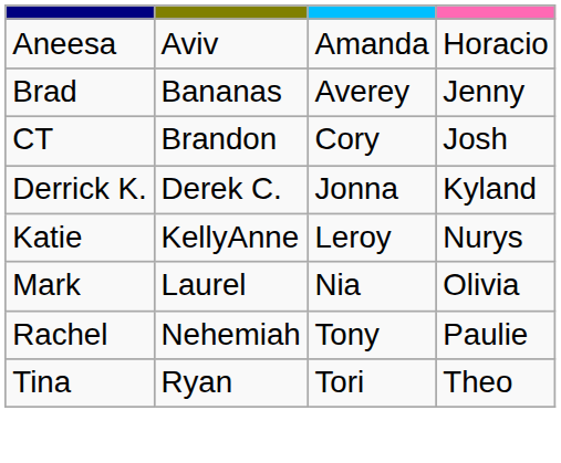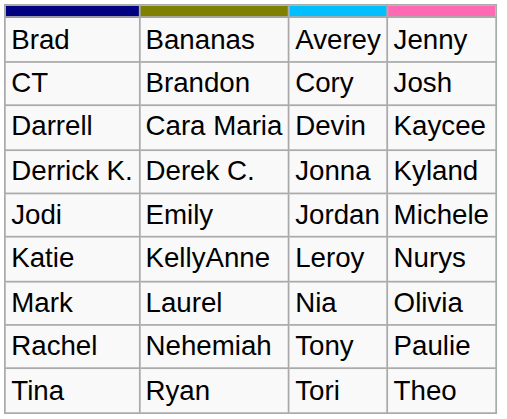- row: Aneesa | Aviv | Amanda | Horacio
+ row: Darrell | Cara Maria | Devin | Kaycee
+ row: Jodi | Emily | Jordan | Michele
